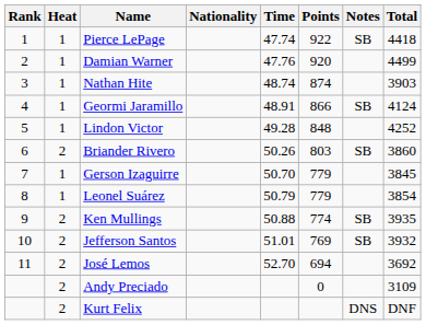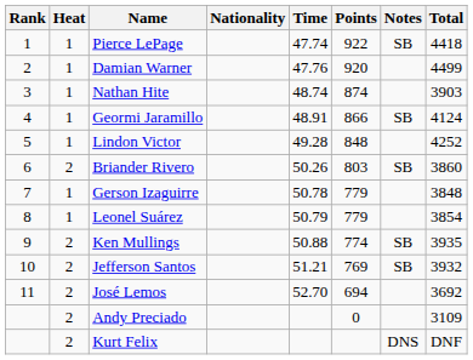Gerson Izaguirre | Time: 50.70 -> 50.78
Gerson Izaguirre | Total: 3845 -> 3848
Jefferson Santos | Time: 51.01 -> 51.21
